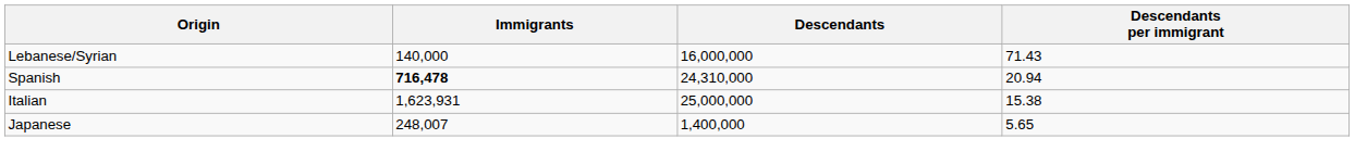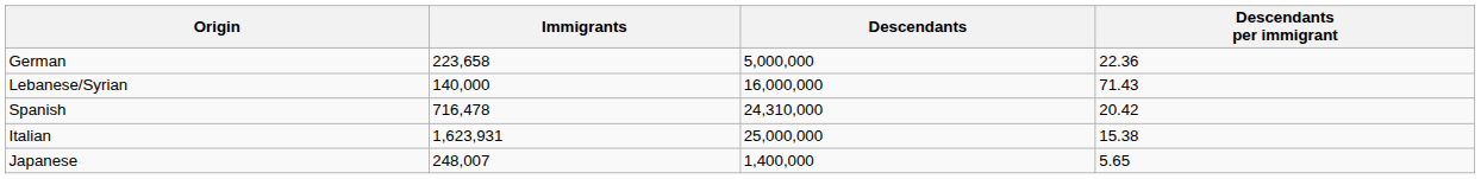+ row: German | 223,658 | 5,000,000 | 22.36
Spanish | Immigrants: bold -> normal
Spanish | Descendants per immigrant: 20.94 -> 20.42
